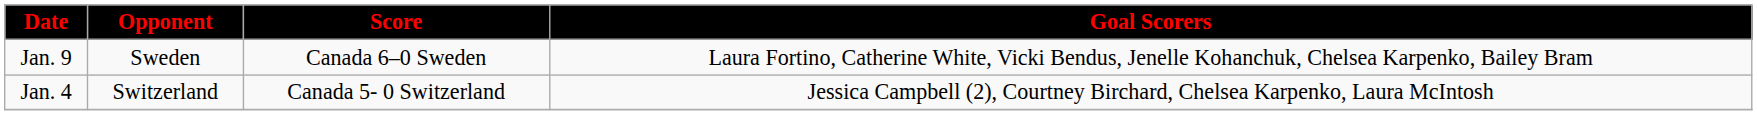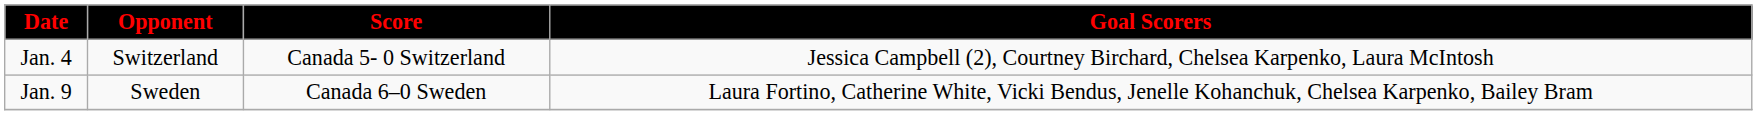rows swapped: Jan. 4 <-> Jan. 9
